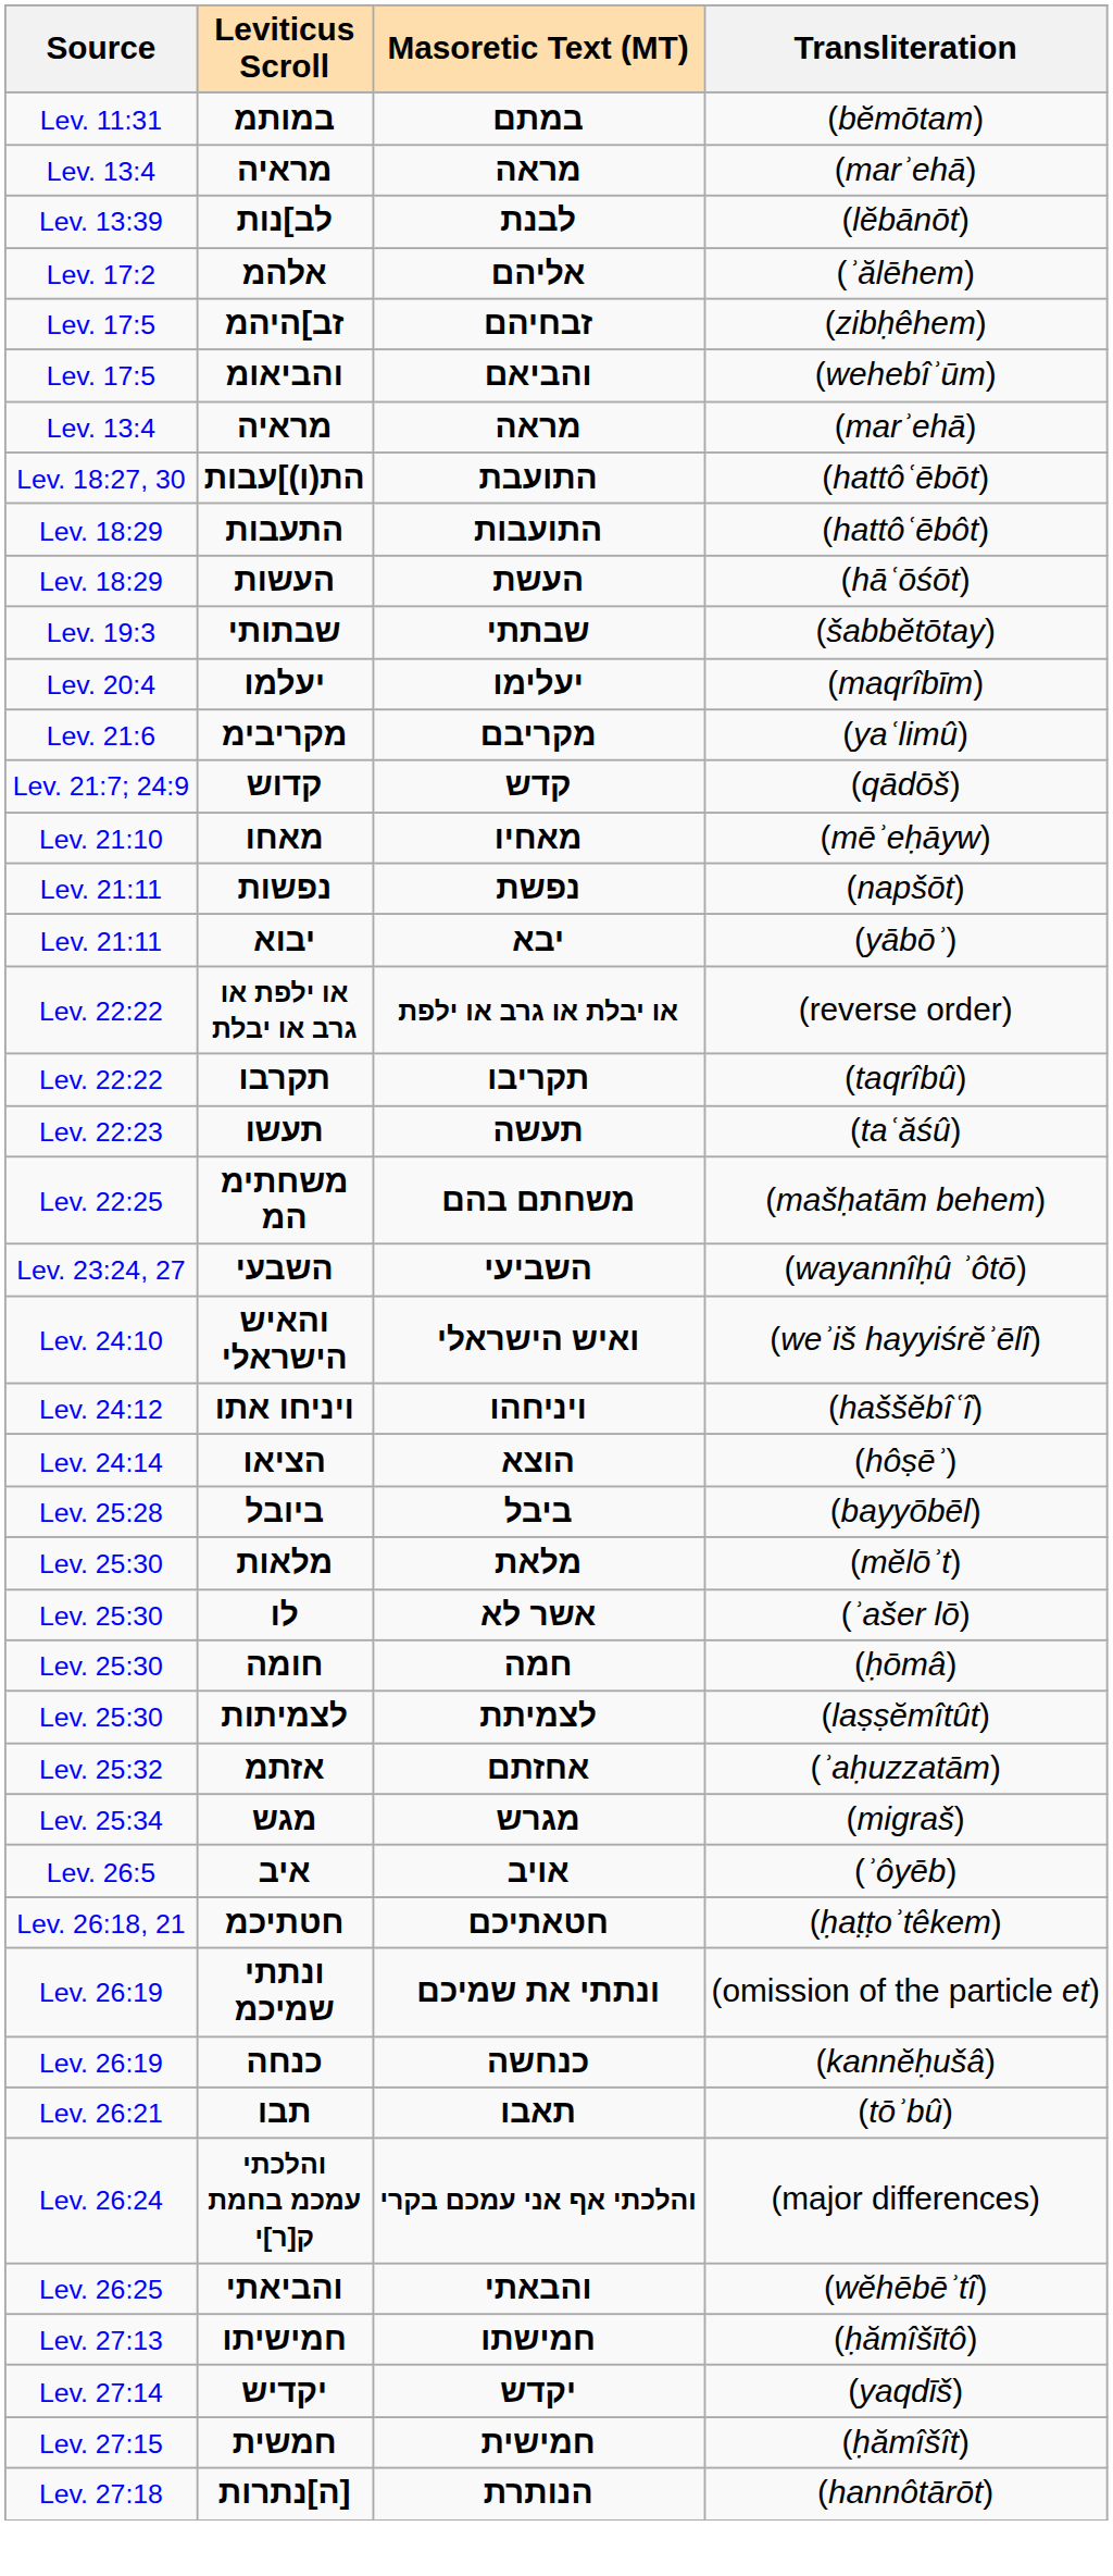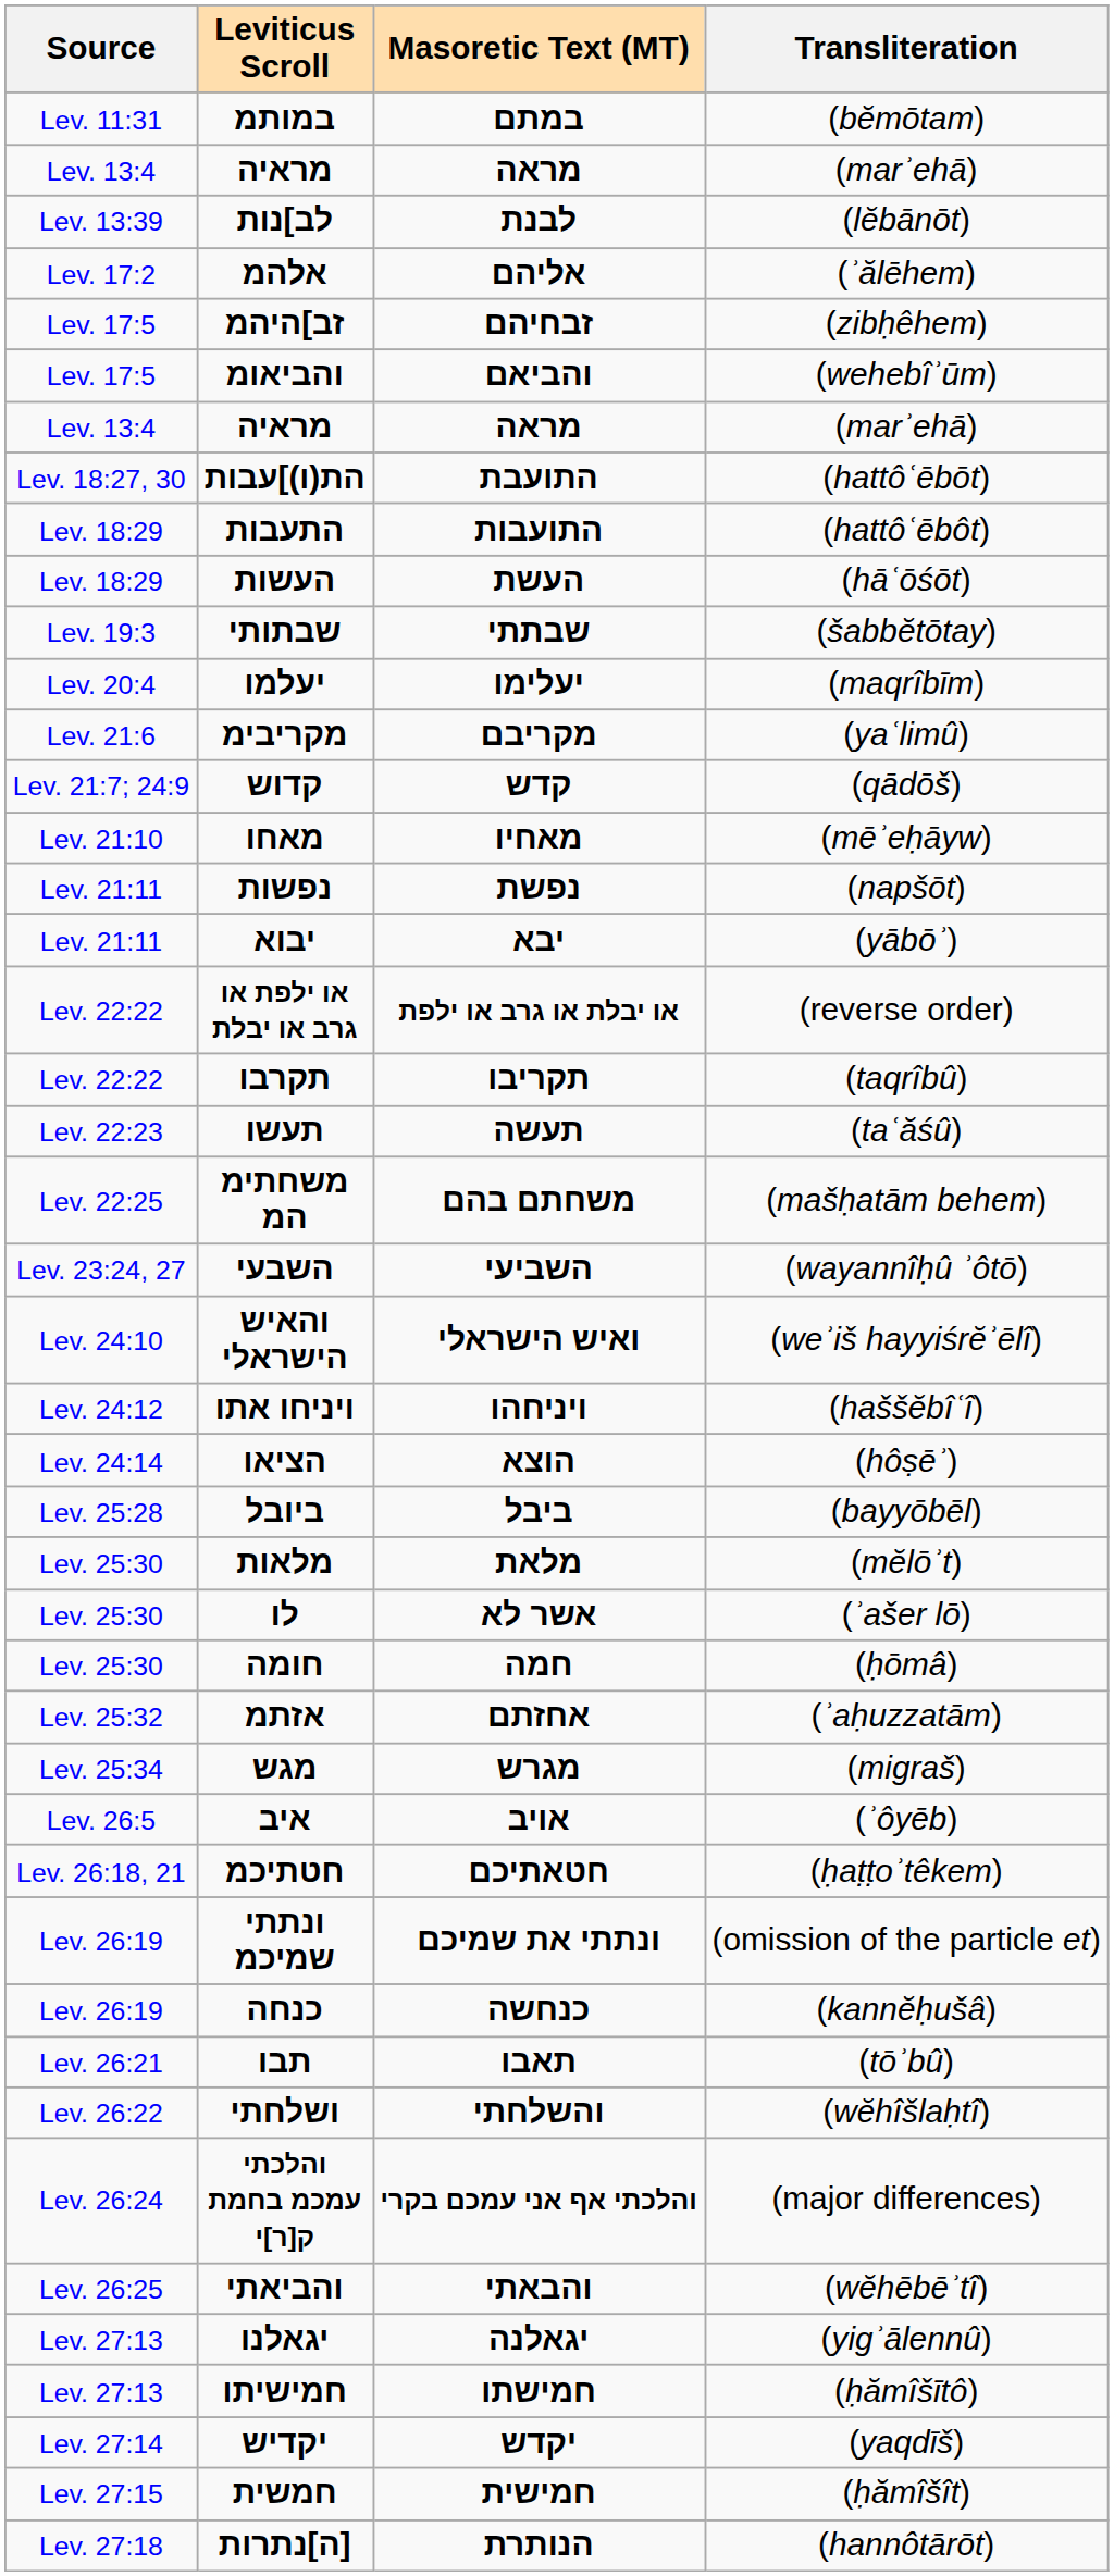- row: Lev. 25:30 | לצמיתות | לצמיתת | (laṣṣĕmîtût)
+ row: Lev. 26:22 | ושלחתי | והשלחתי | (wĕhîšlaḥtî)
+ row: Lev. 27:13 | יגאלנו | יגאלנה | (yigʾālennû)
